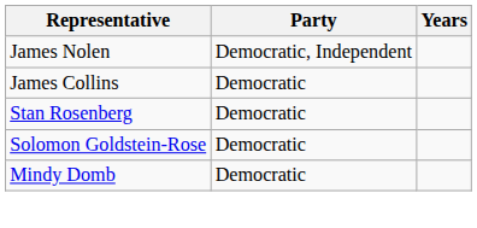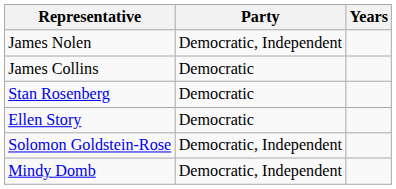+ row: Ellen Story | Democratic
Solomon Goldstein-Rose | Party: Democratic -> Democratic, Independent
Mindy Domb | Party: Democratic -> Democratic, Independent
